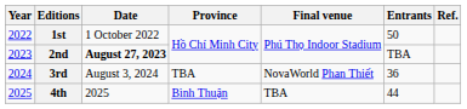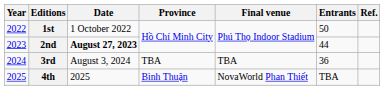2nd | Entrants: TBA -> 44
3rd | Final venue: NovaWorld Phan Thiết -> TBA
4th | Final venue: TBA -> NovaWorld Phan Thiết
4th | Entrants: 44 -> TBA
